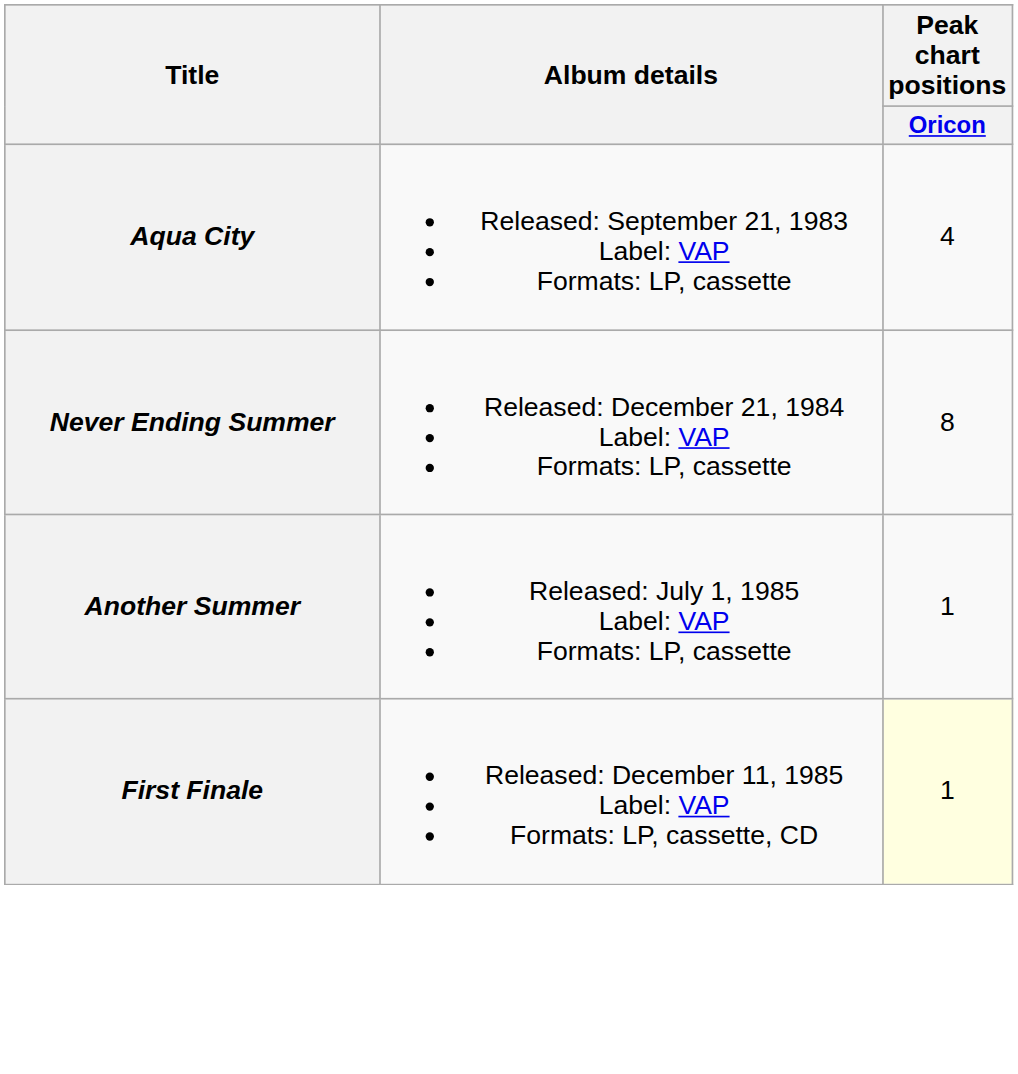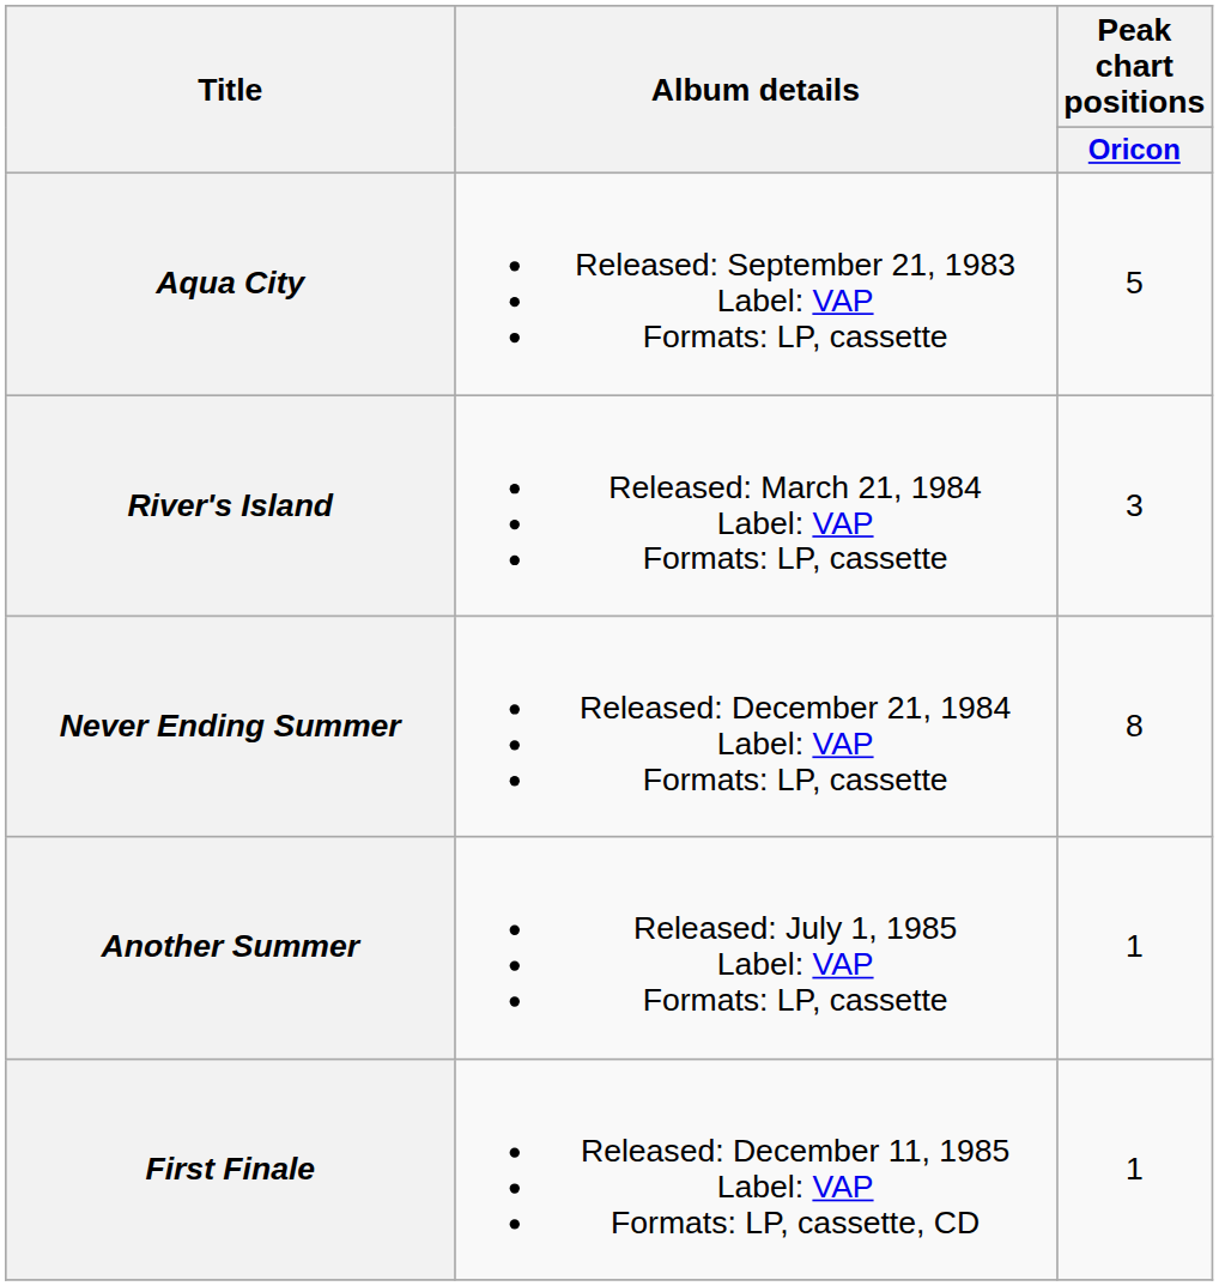Aqua City | Peak chart positions / Oricon: 4 -> 5
+ row: River's Island | Released: March 21, 1984 Label: VAP Formats: LP, cassette | 3
First Finale | Peak chart positions / Oricon: lightyellow background -> no background
